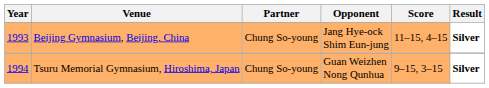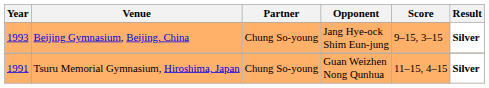Beijing Gymnasium, Beijing, China | Score: 11–15, 4–15 -> 9–15, 3–15
Tsuru Memorial Gymnasium, Hiroshima, Japan | Year: 1994 -> 1991
Tsuru Memorial Gymnasium, Hiroshima, Japan | Score: 9–15, 3–15 -> 11–15, 4–15
